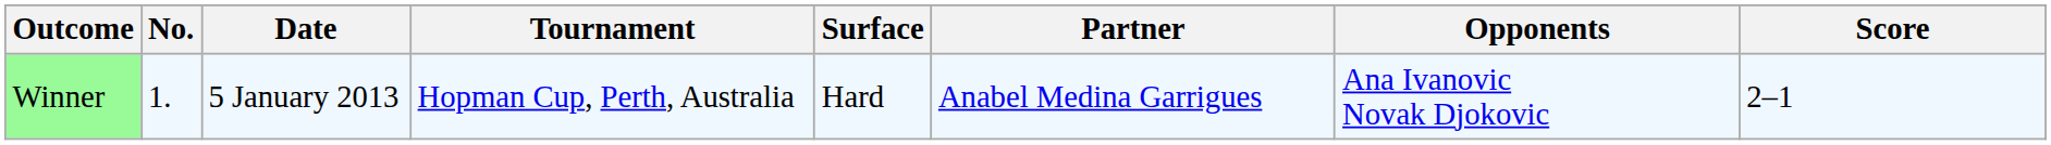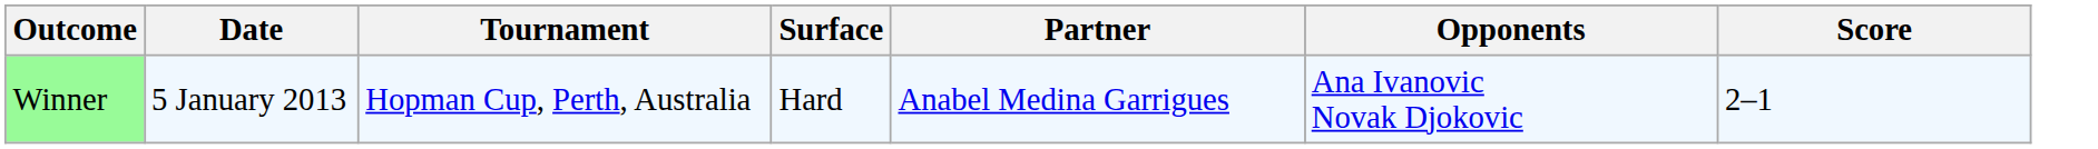- column: No. | 1.
